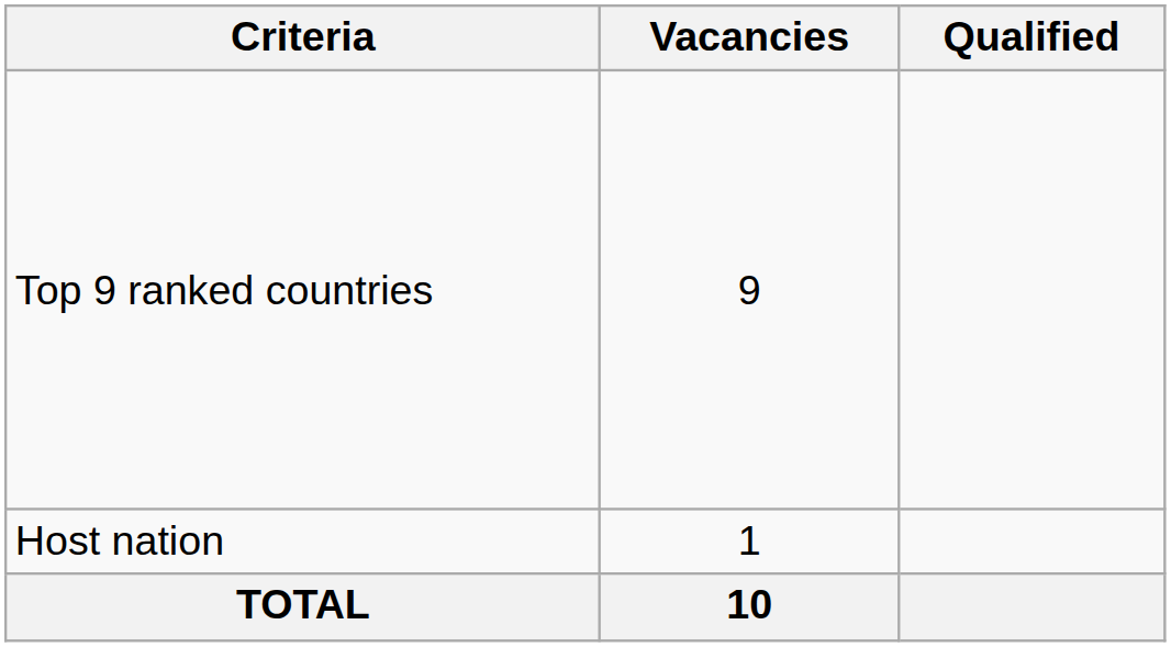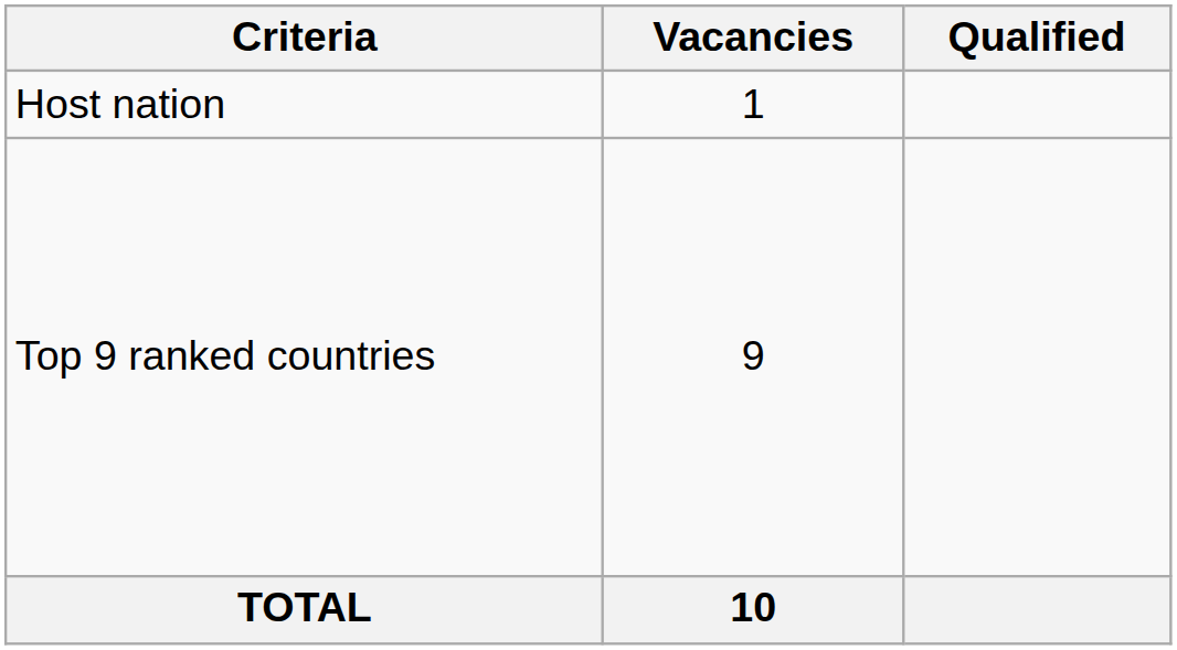rows swapped: Host nation <-> Top 9 ranked countries
